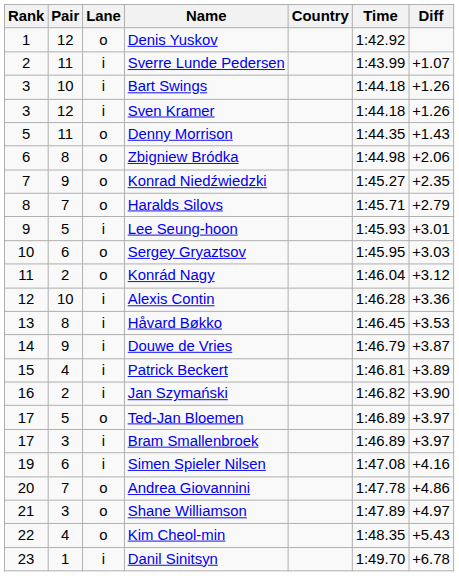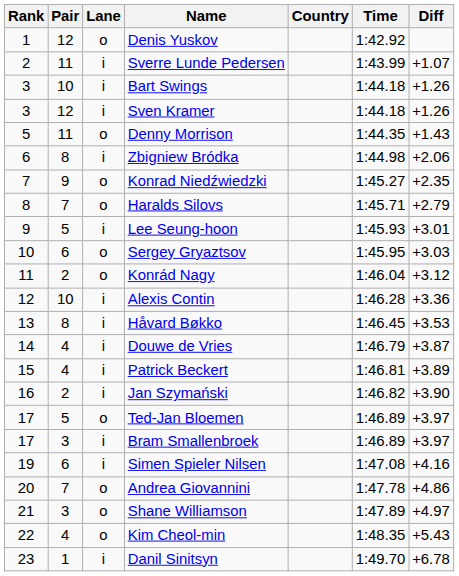Zbigniew Bródka | Lane: o -> i
Douwe de Vries | Pair: 9 -> 4
